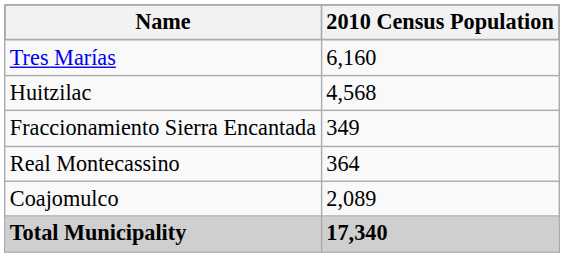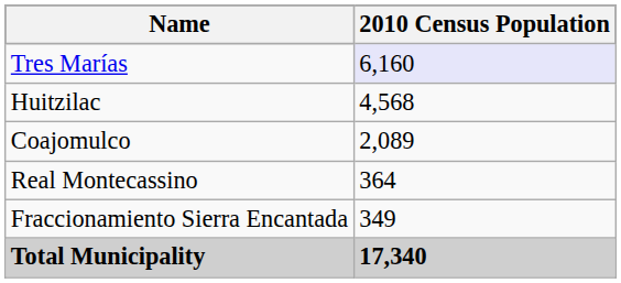Tres Marías | 2010 Census Population: no background -> lavender background
rows swapped: Coajomulco <-> Fraccionamiento Sierra Encantada
